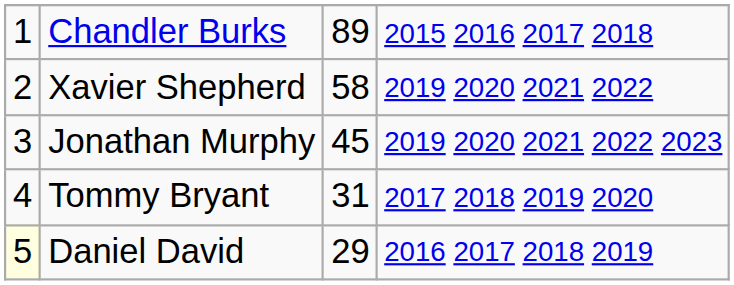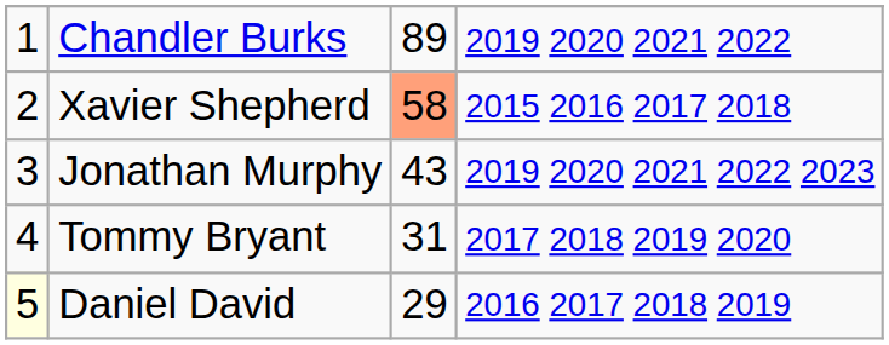Chandler Burks | column 4: 2015 2016 2017 2018 -> 2019 2020 2021 2022
Xavier Shepherd | column 3: no background -> lightsalmon background
Xavier Shepherd | column 4: 2019 2020 2021 2022 -> 2015 2016 2017 2018
Jonathan Murphy | column 3: 45 -> 43
